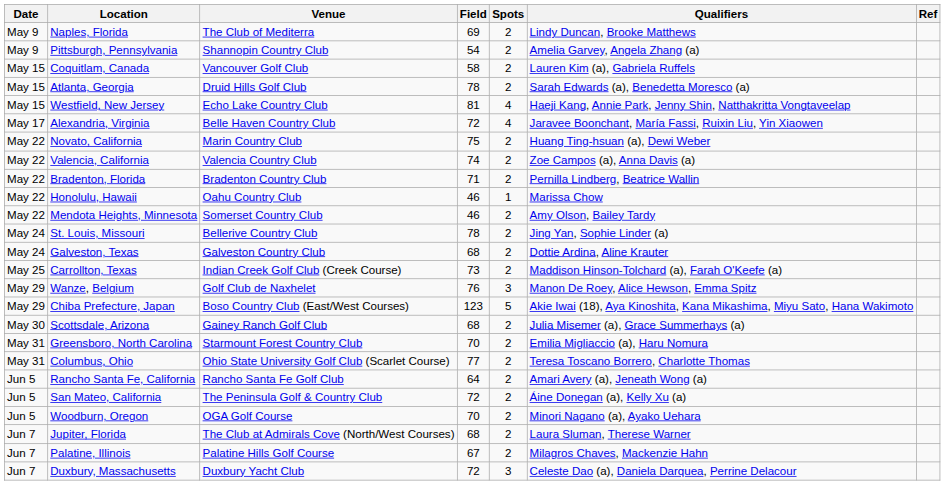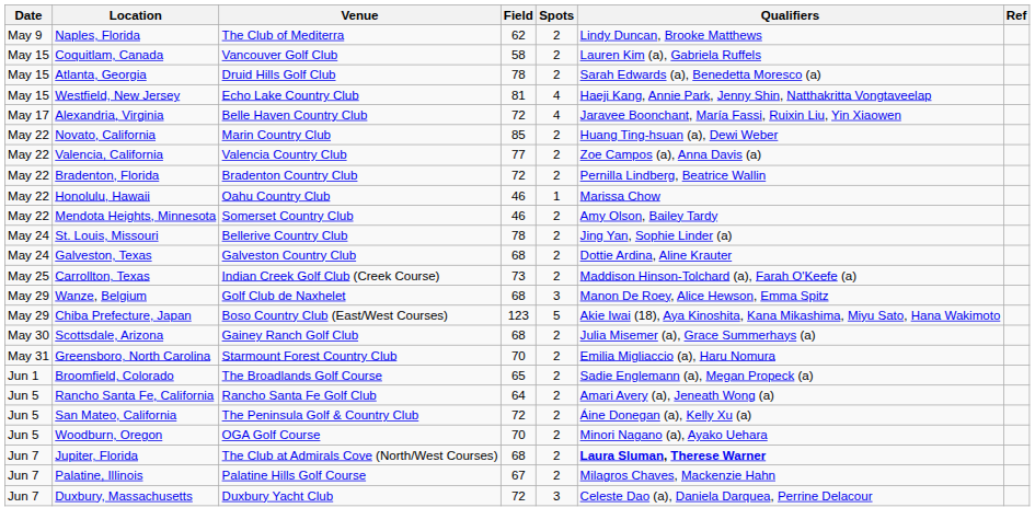Naples, Florida | Field: 69 -> 62
- row: May 9 | Pittsburgh, Pennsylvania | Shannopin Country Club | 54 | 2 | Amelia Garvey, Angela Zhang (a)
Novato, California | Field: 75 -> 85
Valencia, California | Field: 74 -> 77
Bradenton, Florida | Field: 71 -> 72
Wanze, Belgium | Field: 76 -> 68
- row: May 31 | Columbus, Ohio | Ohio State University Golf Club (Scarlet Course) | 77 | 2 | Teresa Toscano Borrero, Charlotte Thomas
+ row: Jun 1 | Broomfield, Colorado | The Broadlands Golf Course | 65 | 2 | Sadie Englemann (a), Megan Propeck (a)
Jupiter, Florida | Qualifiers: normal -> bold
